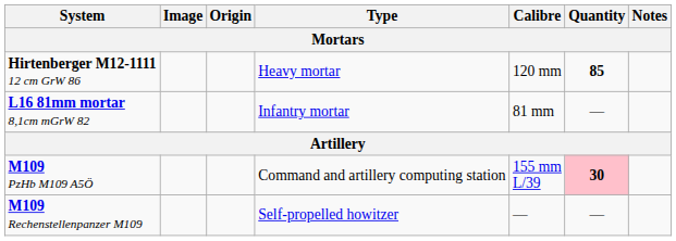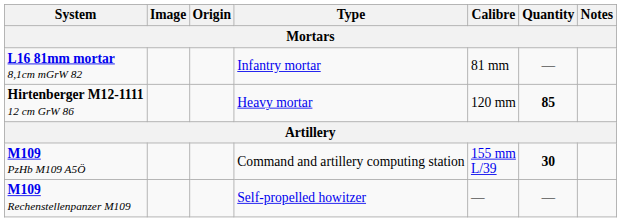rows swapped: L16 81mm mortar 8,1cm mGrW 82 <-> Hirtenberger M12-1111 12 cm GrW 86
M109 PzHb M109 A5Ö | Quantity: pink background -> no background
